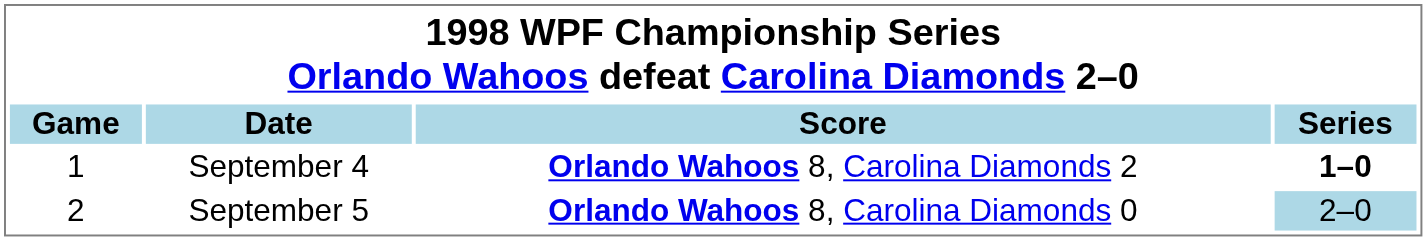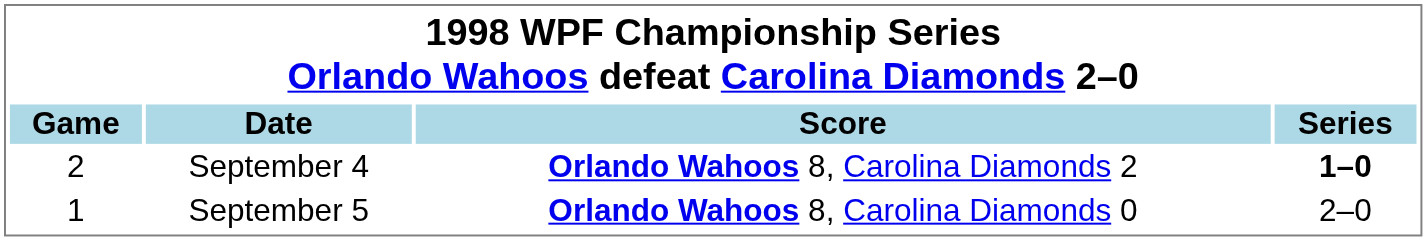September 4 | Game: 1 -> 2
September 5 | Game: 2 -> 1
September 5 | Series: lightblue background -> no background
